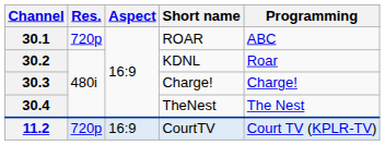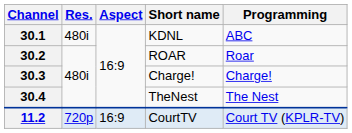30.1 | Res.: 720p -> 480i
30.1 | Short name: ROAR -> KDNL
30.2 | Short name: KDNL -> ROAR
